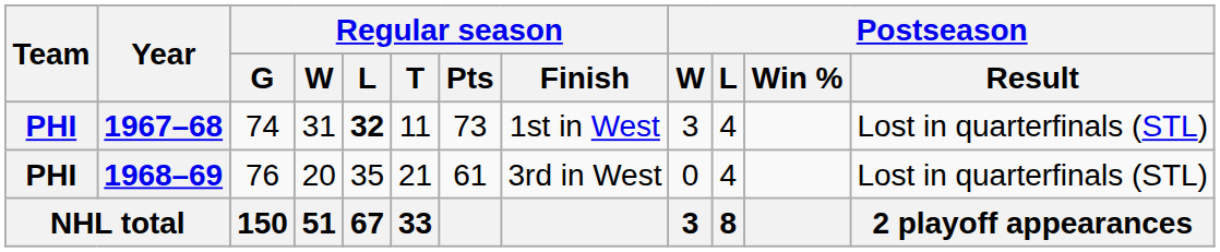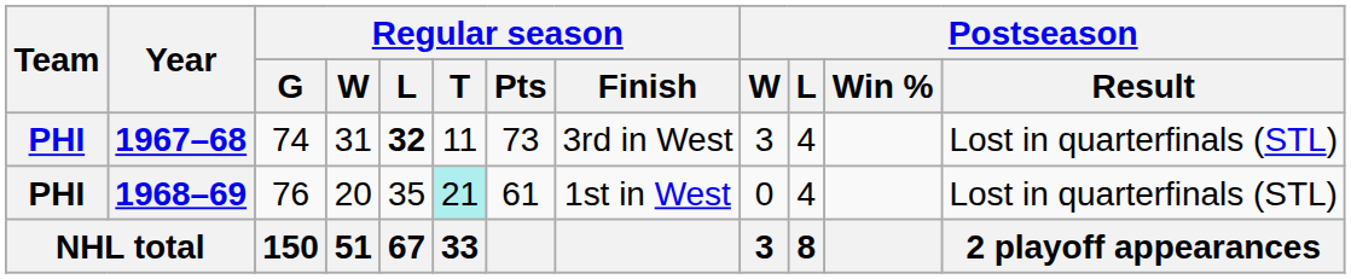1967–68 | Regular season / Finish: 1st in West -> 3rd in West
1968–69 | Regular season / T: no background -> paleturquoise background
1968–69 | Regular season / Finish: 3rd in West -> 1st in West
